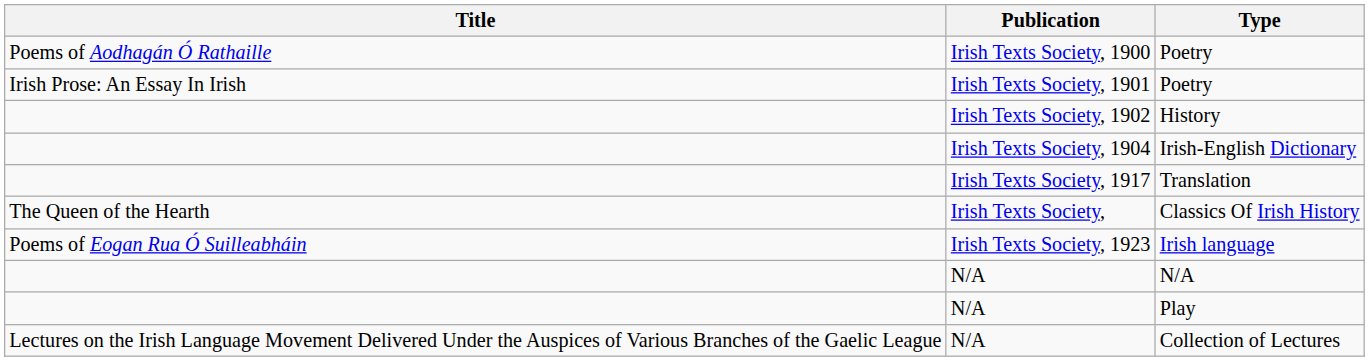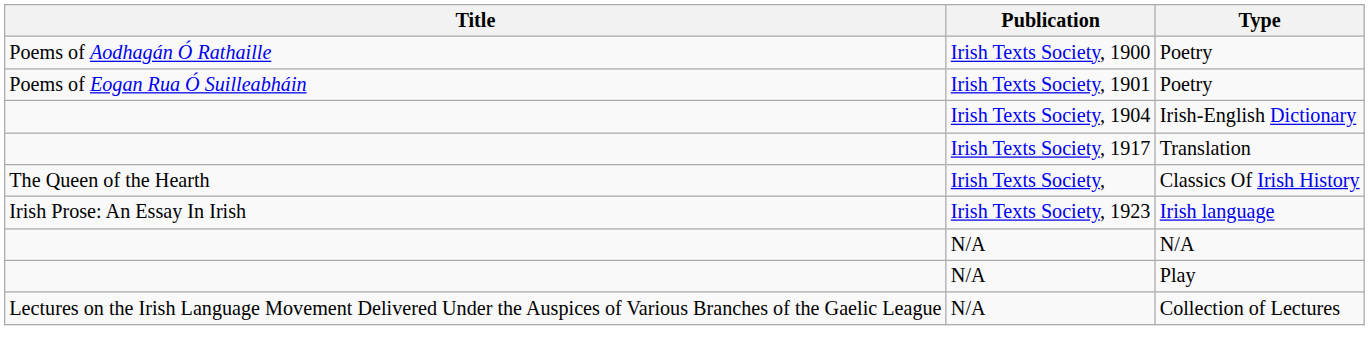Irish Texts Society, 1901 / Poetry | Title: Irish Prose: An Essay In Irish -> Poems of Eogan Rua Ó Suilleabháin
- row: Irish Texts Society, 1902 | History
Irish language | Title: Poems of Eogan Rua Ó Suilleabháin -> Irish Prose: An Essay In Irish
